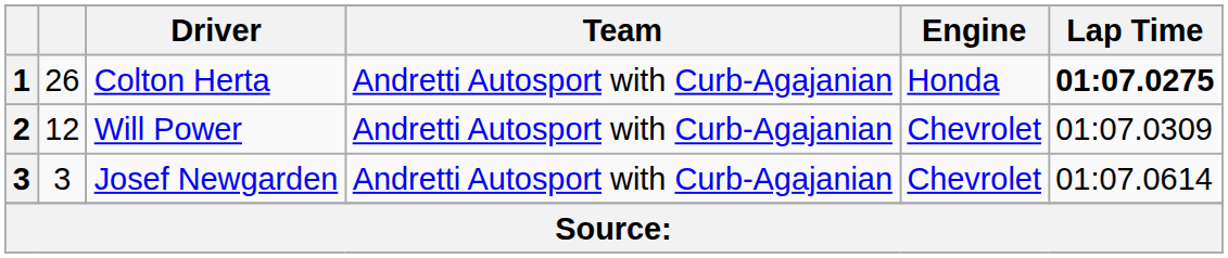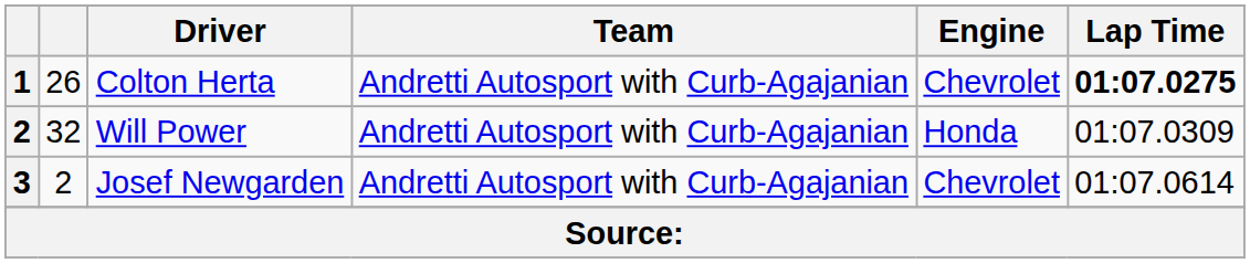Colton Herta | Engine: Honda -> Chevrolet
Will Power | column 2: 12 -> 32
Will Power | Engine: Chevrolet -> Honda
Josef Newgarden | column 2: 3 -> 2
